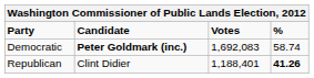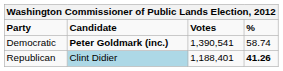Democratic | Votes: 1,692,083 -> 1,390,541
Republican | Candidate: no background -> lightblue background
